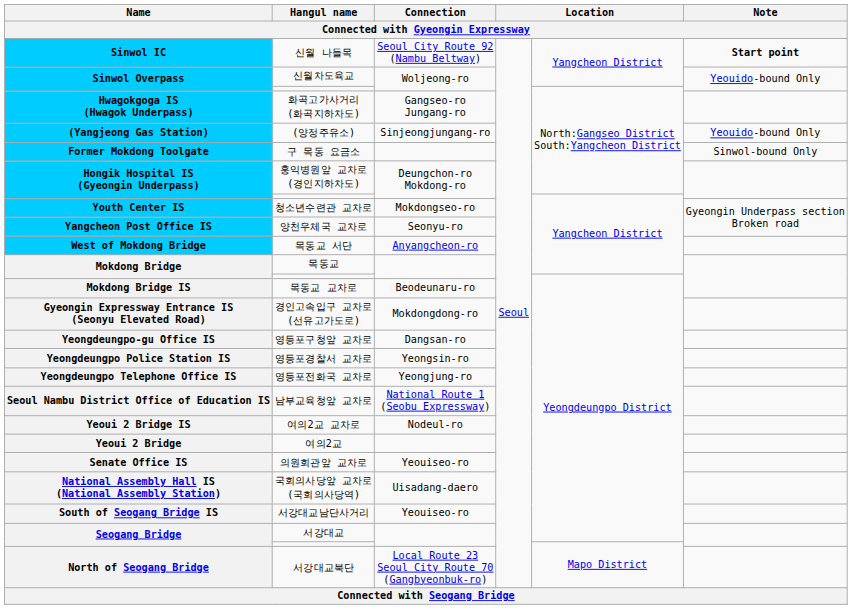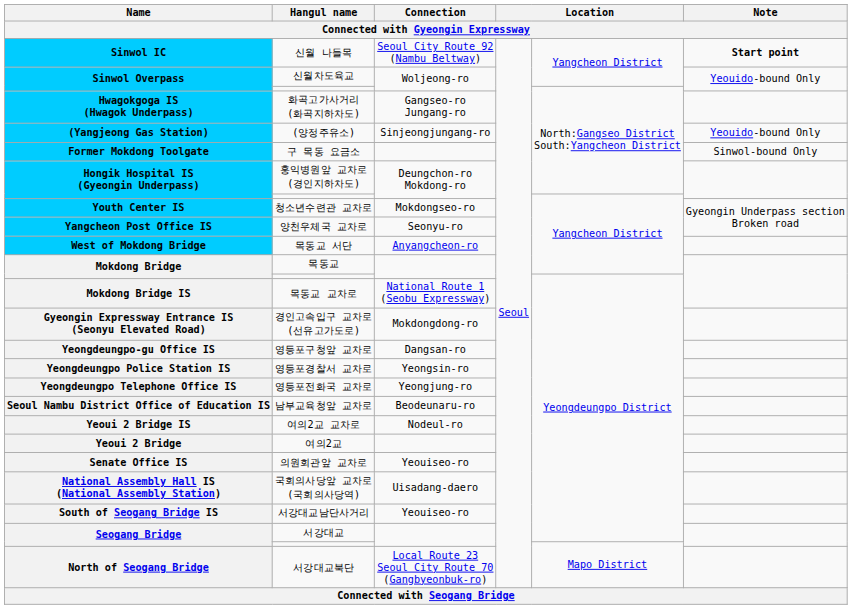목동교 교차로 | Connection: Beodeunaru-ro -> National Route 1 (Seobu Expressway)
남부교육청앞 교차로 | Connection: National Route 1 (Seobu Expressway) -> Beodeunaru-ro
